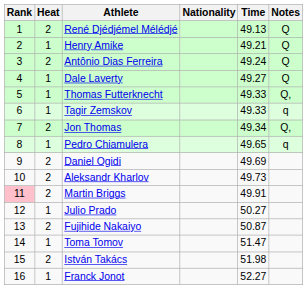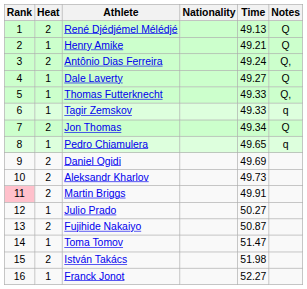Antônio Dias Ferreira | Notes: Q -> Q,
Jon Thomas | Notes: Q, -> Q
